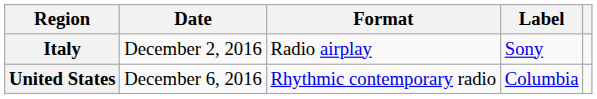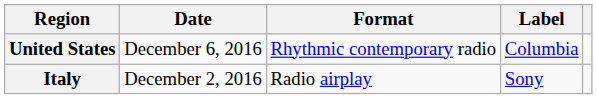rows swapped: Italy <-> United States
